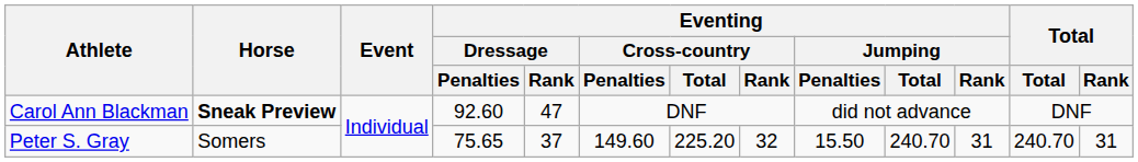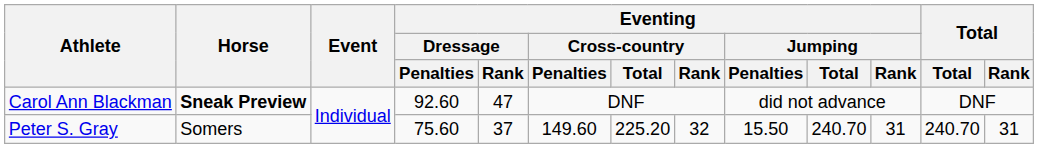Peter S. Gray | Eventing / Dressage / Penalties: 75.65 -> 75.60
